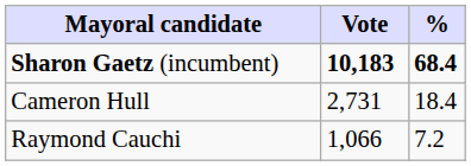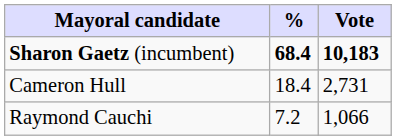columns swapped: Vote <-> %
